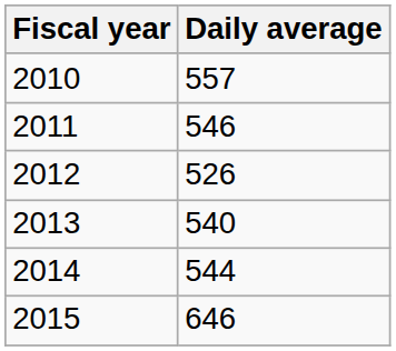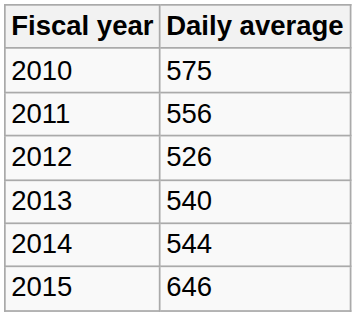2010 | Daily average: 557 -> 575
2011 | Daily average: 546 -> 556
